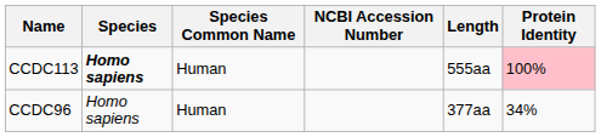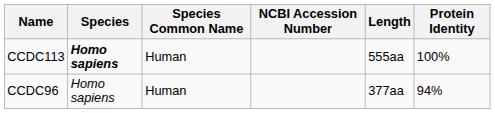CCDC113 | Protein Identity: pink background -> no background
CCDC96 | Protein Identity: 34% -> 94%
